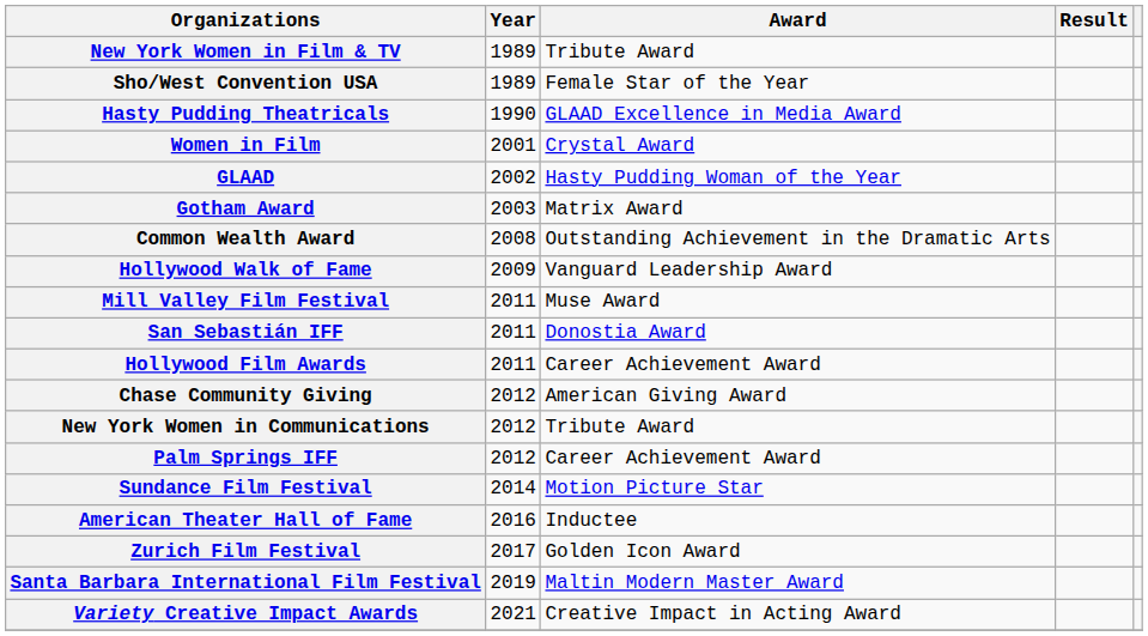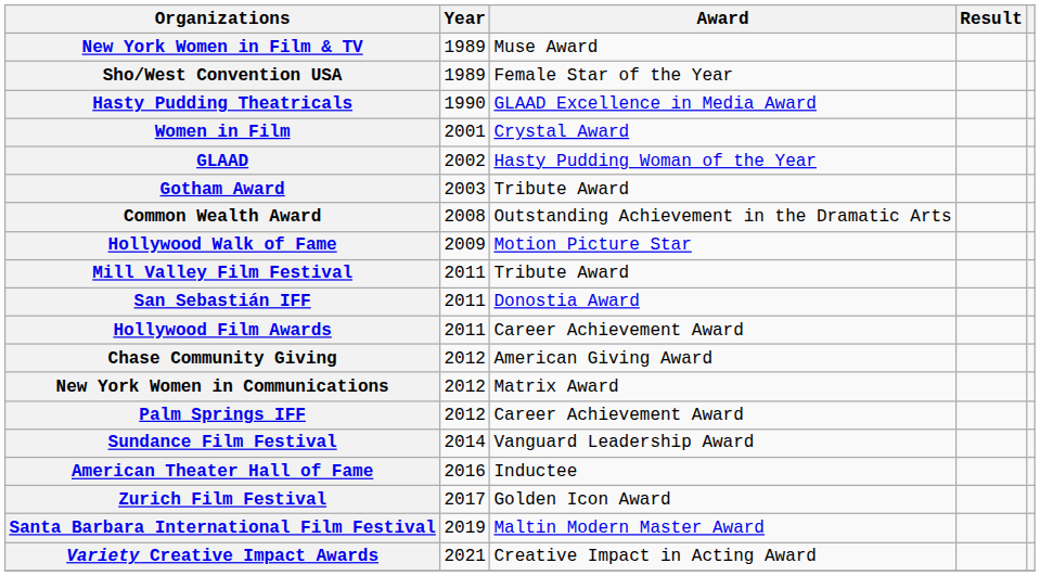New York Women in Film & TV | Award: Tribute Award -> Muse Award
Gotham Award | Award: Matrix Award -> Tribute Award
Hollywood Walk of Fame | Award: Vanguard Leadership Award -> Motion Picture Star
Mill Valley Film Festival | Award: Muse Award -> Tribute Award
New York Women in Communications | Award: Tribute Award -> Matrix Award
Sundance Film Festival | Award: Motion Picture Star -> Vanguard Leadership Award
